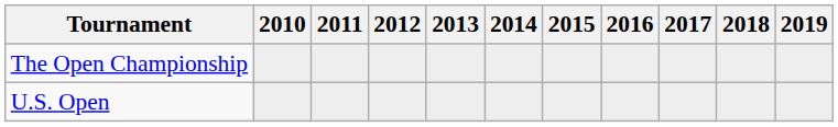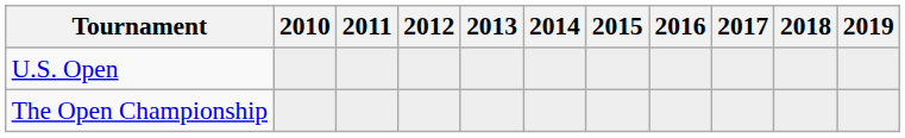rows swapped: U.S. Open <-> The Open Championship
